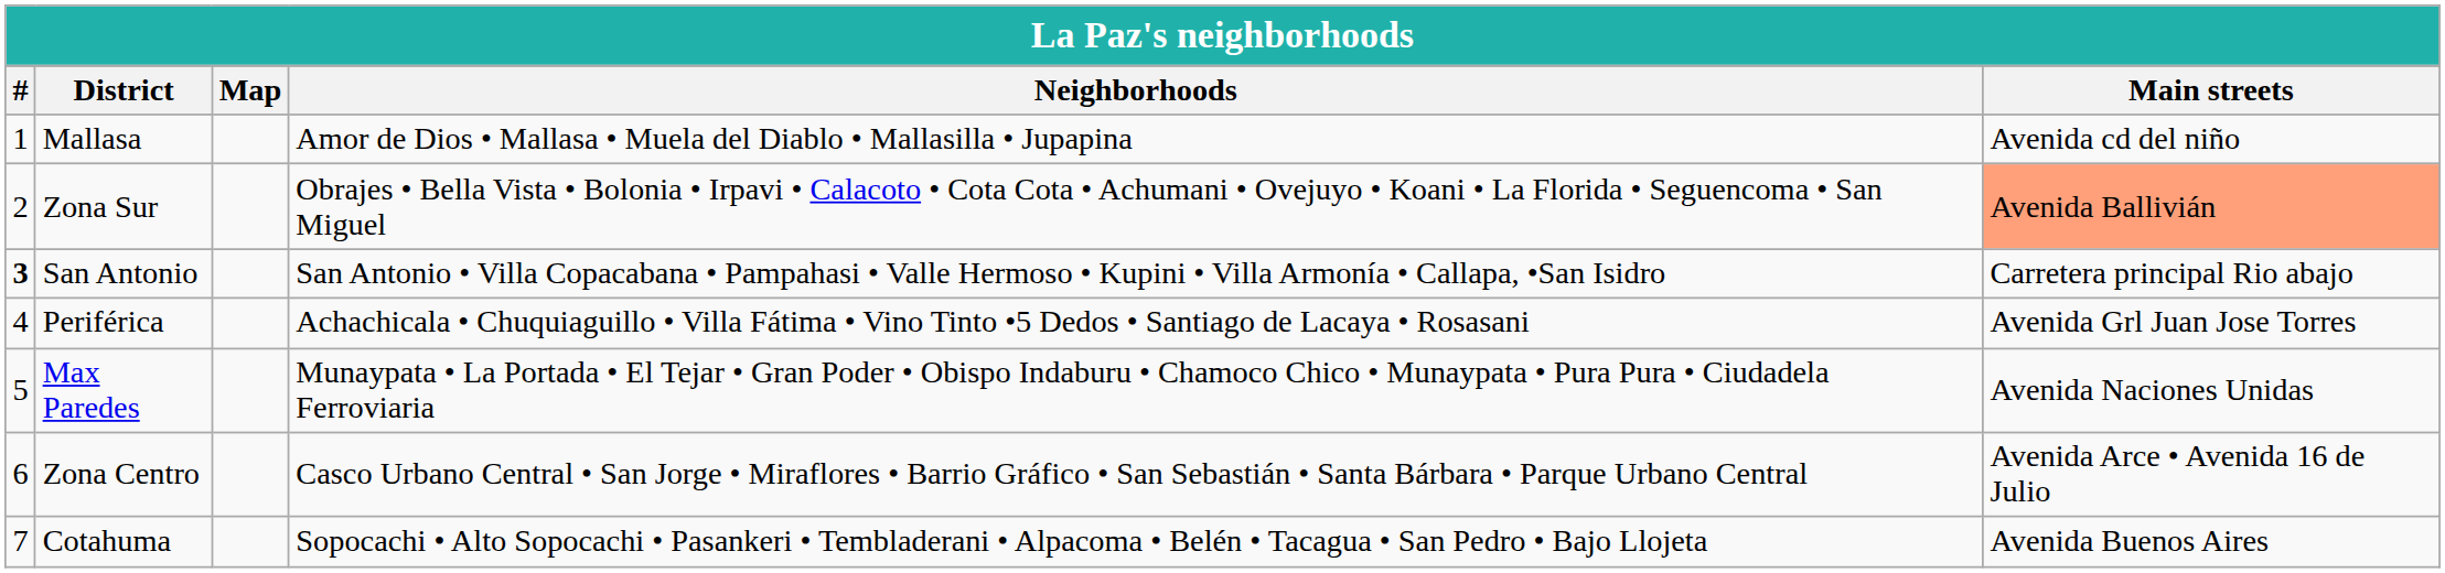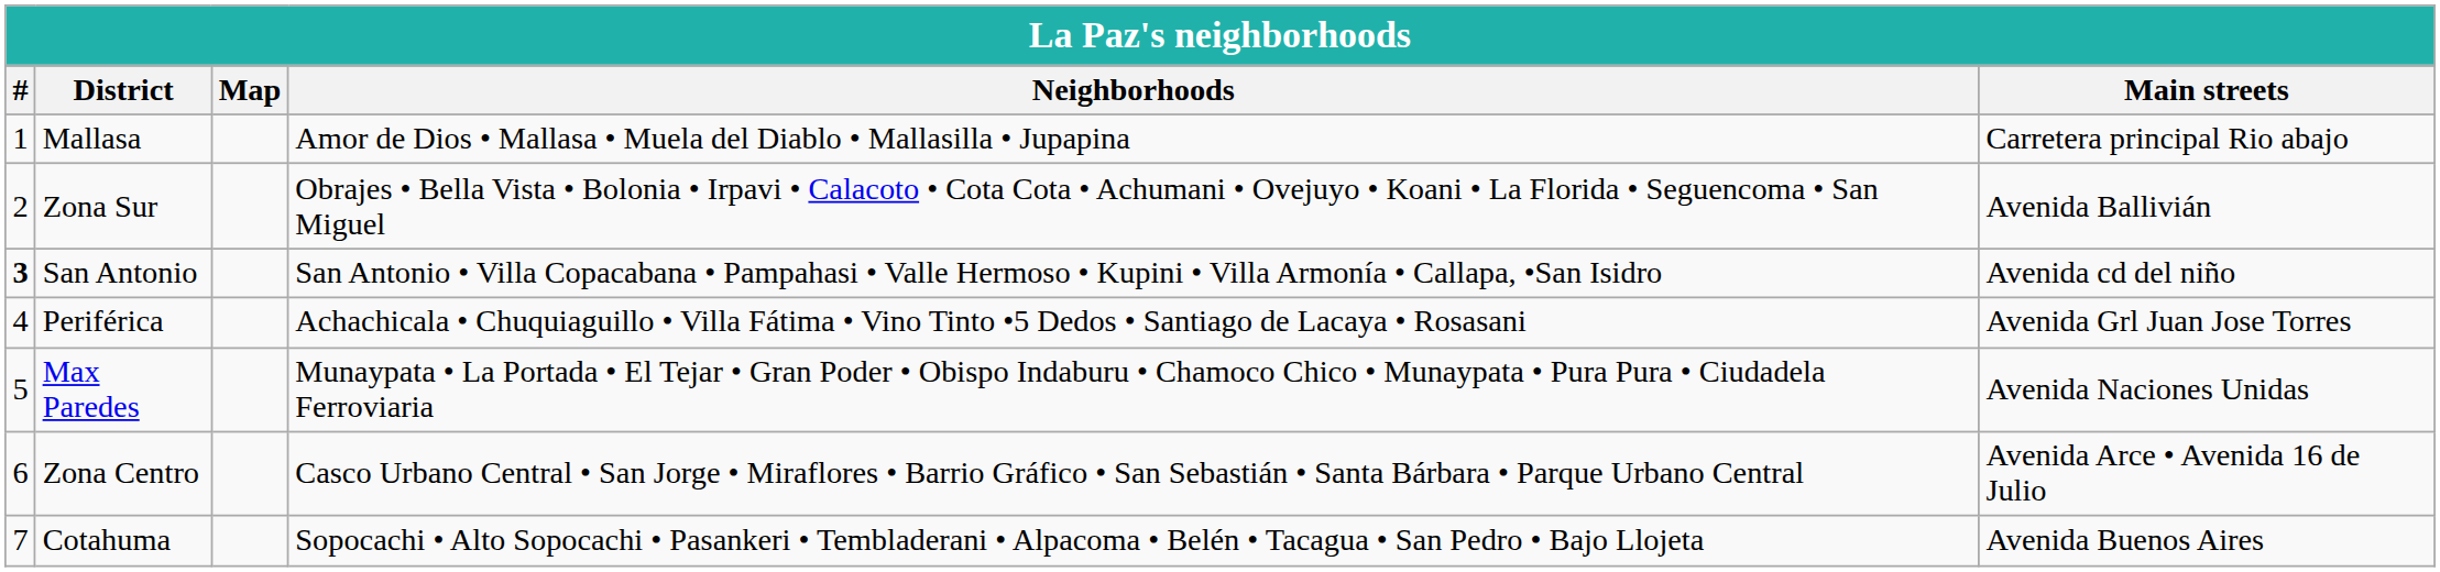Mallasa | Main streets: Avenida cd del niño -> Carretera principal Rio abajo
Zona Sur | Main streets: lightsalmon background -> no background
San Antonio | Main streets: Carretera principal Rio abajo -> Avenida cd del niño
